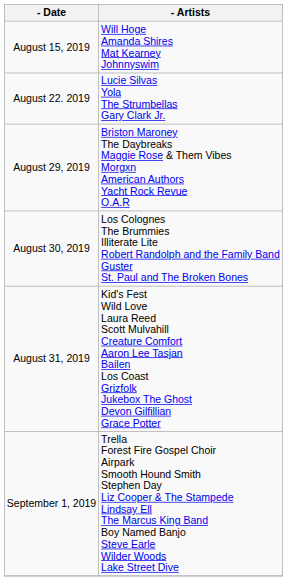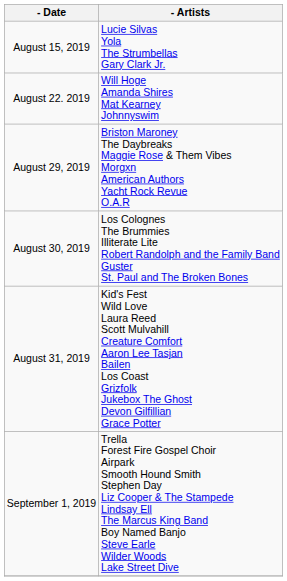August 15, 2019 | - Artists: Will Hoge Amanda Shires Mat Kearney Johnnyswim -> Lucie Silvas Yola The Strumbellas Gary Clark Jr.
August 22. 2019 | - Artists: Lucie Silvas Yola The Strumbellas Gary Clark Jr. -> Will Hoge Amanda Shires Mat Kearney Johnnyswim
